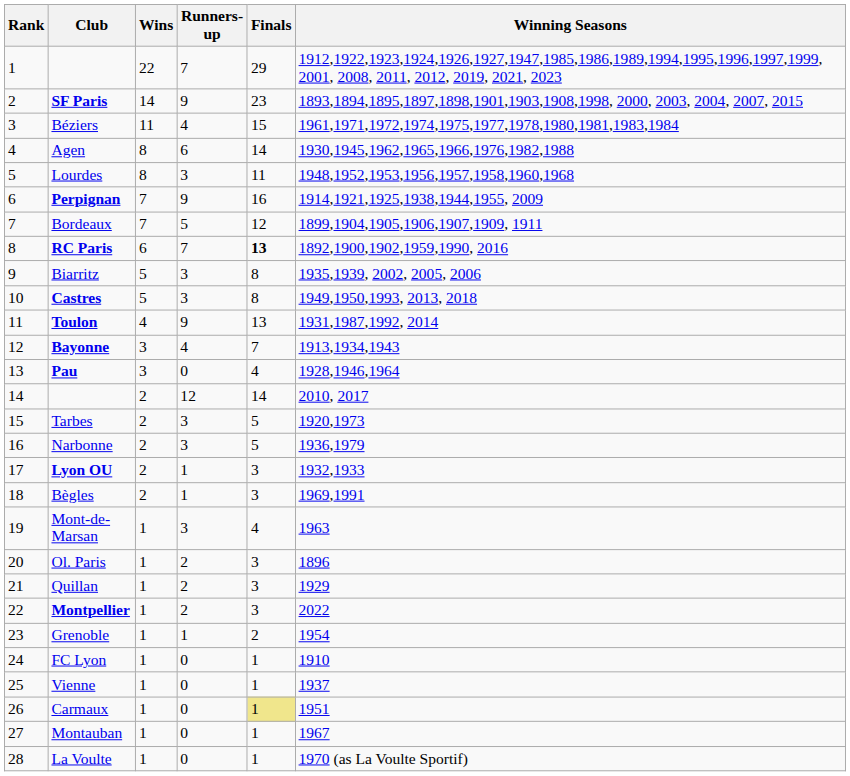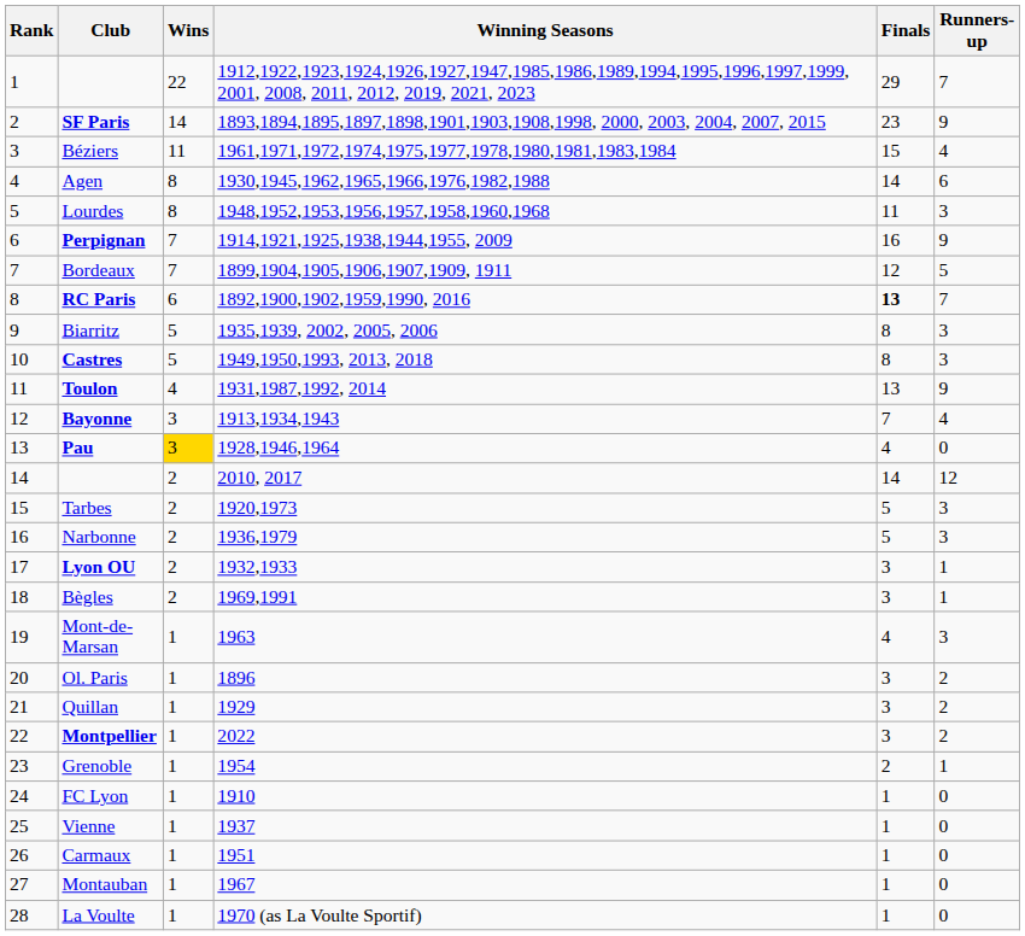columns swapped: Runners-up <-> Winning Seasons
Pau | Wins: no background -> gold background
Carmaux | Finals: khaki background -> no background
